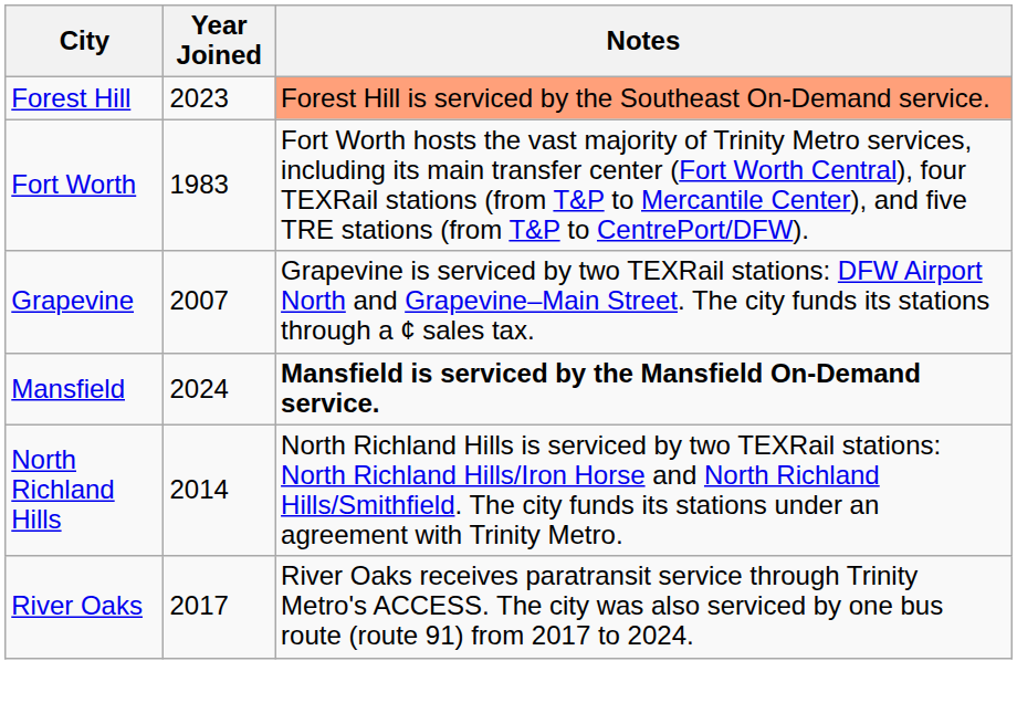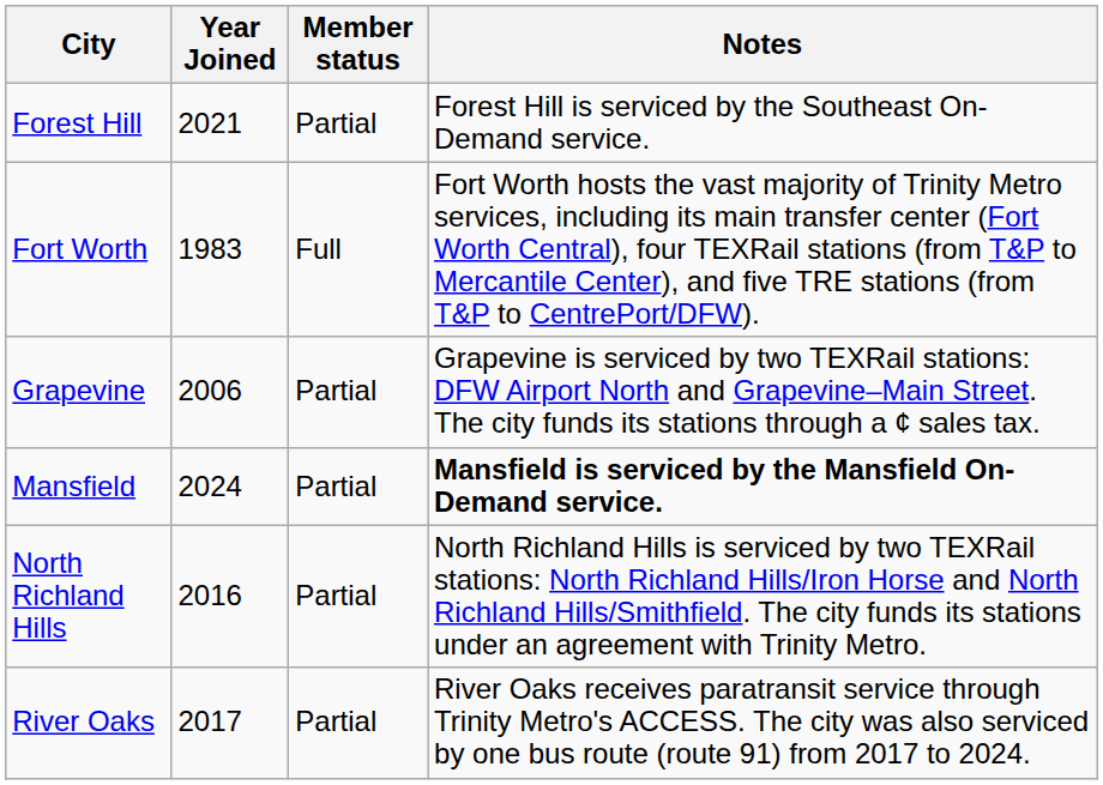+ column: Member status | Partial | Full | Partial | Partial | Partial | Partial
Forest Hill | Year Joined: 2023 -> 2021
Forest Hill | Notes: lightsalmon background -> no background
Grapevine | Year Joined: 2007 -> 2006
North Richland Hills | Year Joined: 2014 -> 2016
